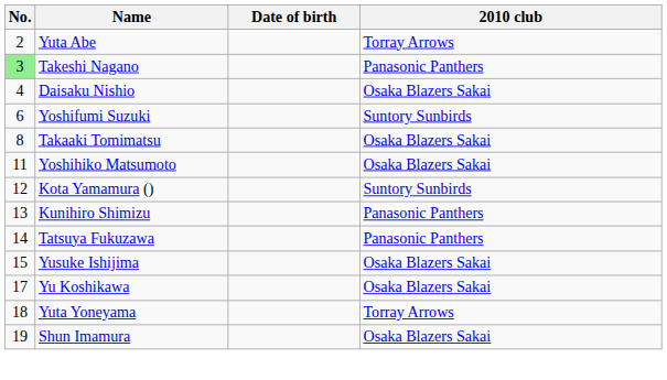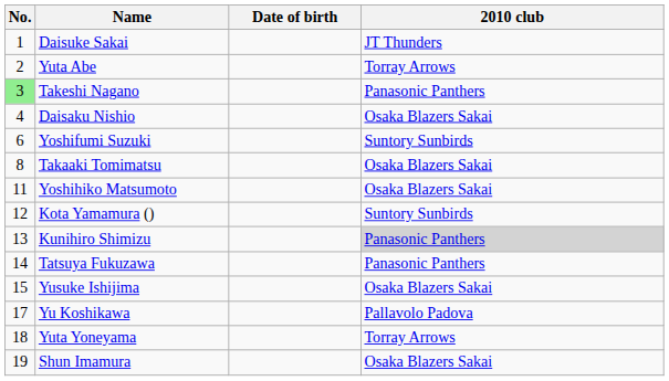+ row: 1 | Daisuke Sakai | JT Thunders
Kunihiro Shimizu | 2010 club: no background -> lightgrey background
Yu Koshikawa | 2010 club: Osaka Blazers Sakai -> Pallavolo Padova
